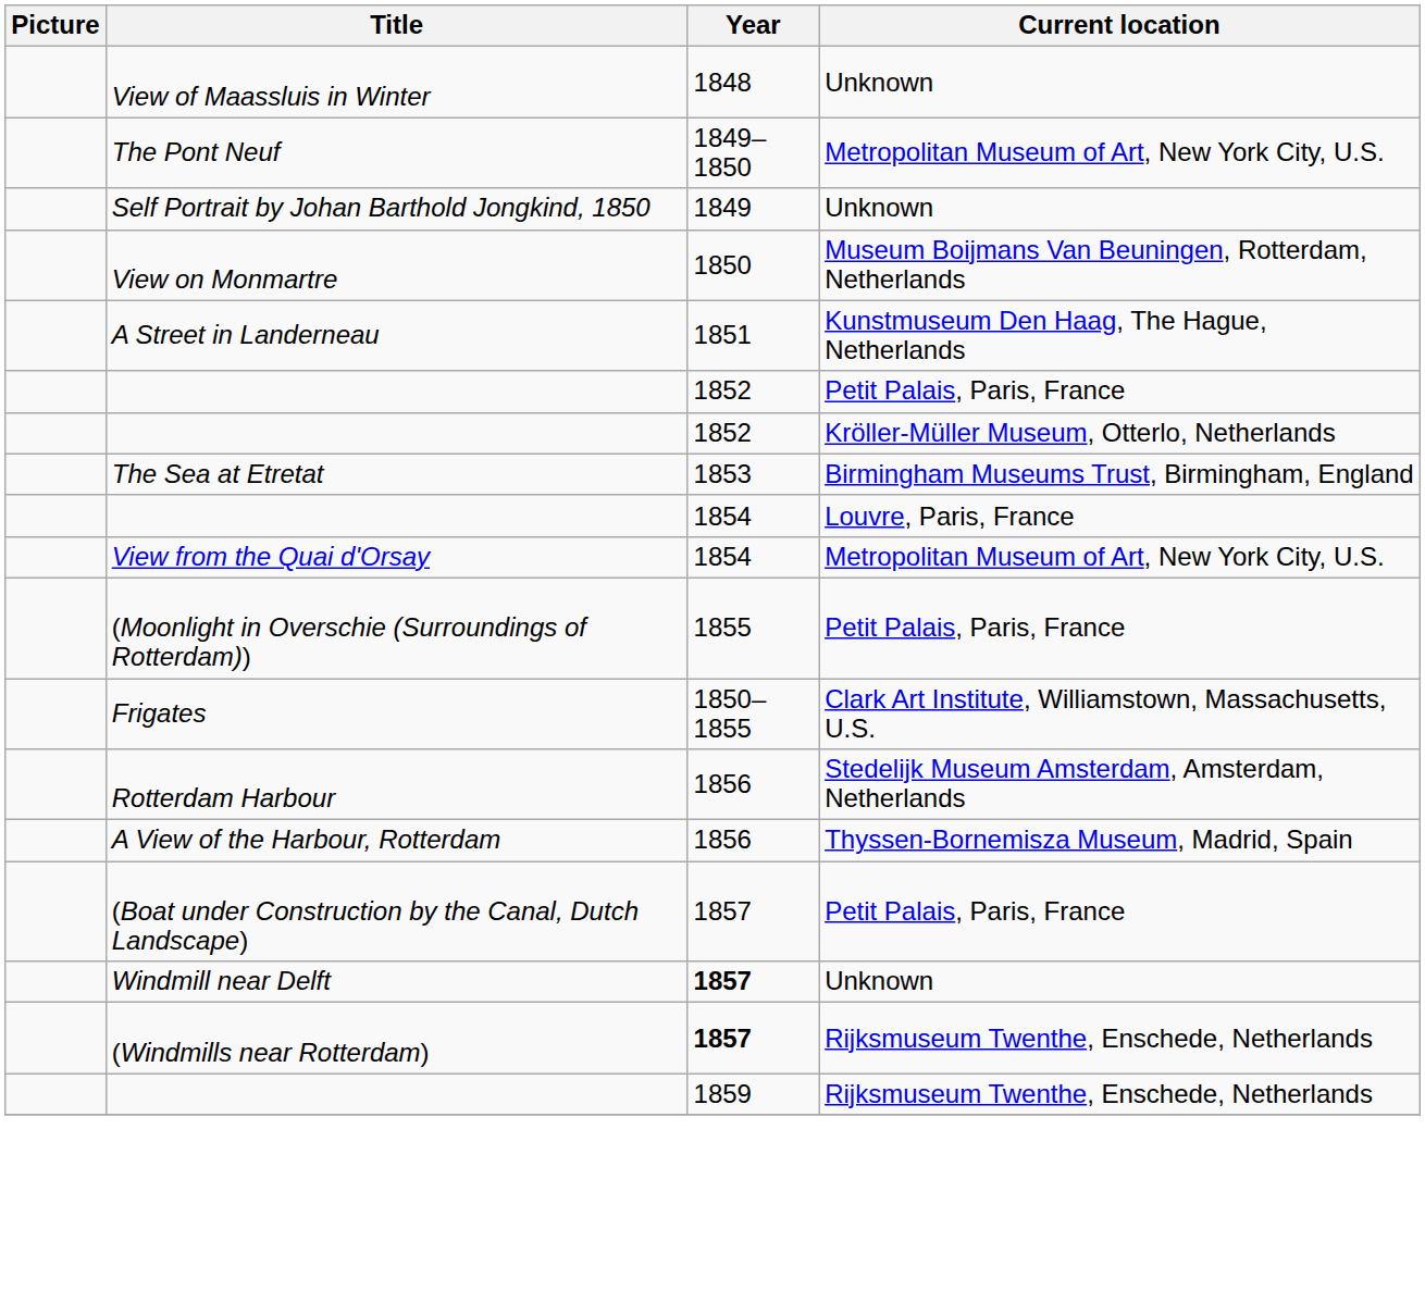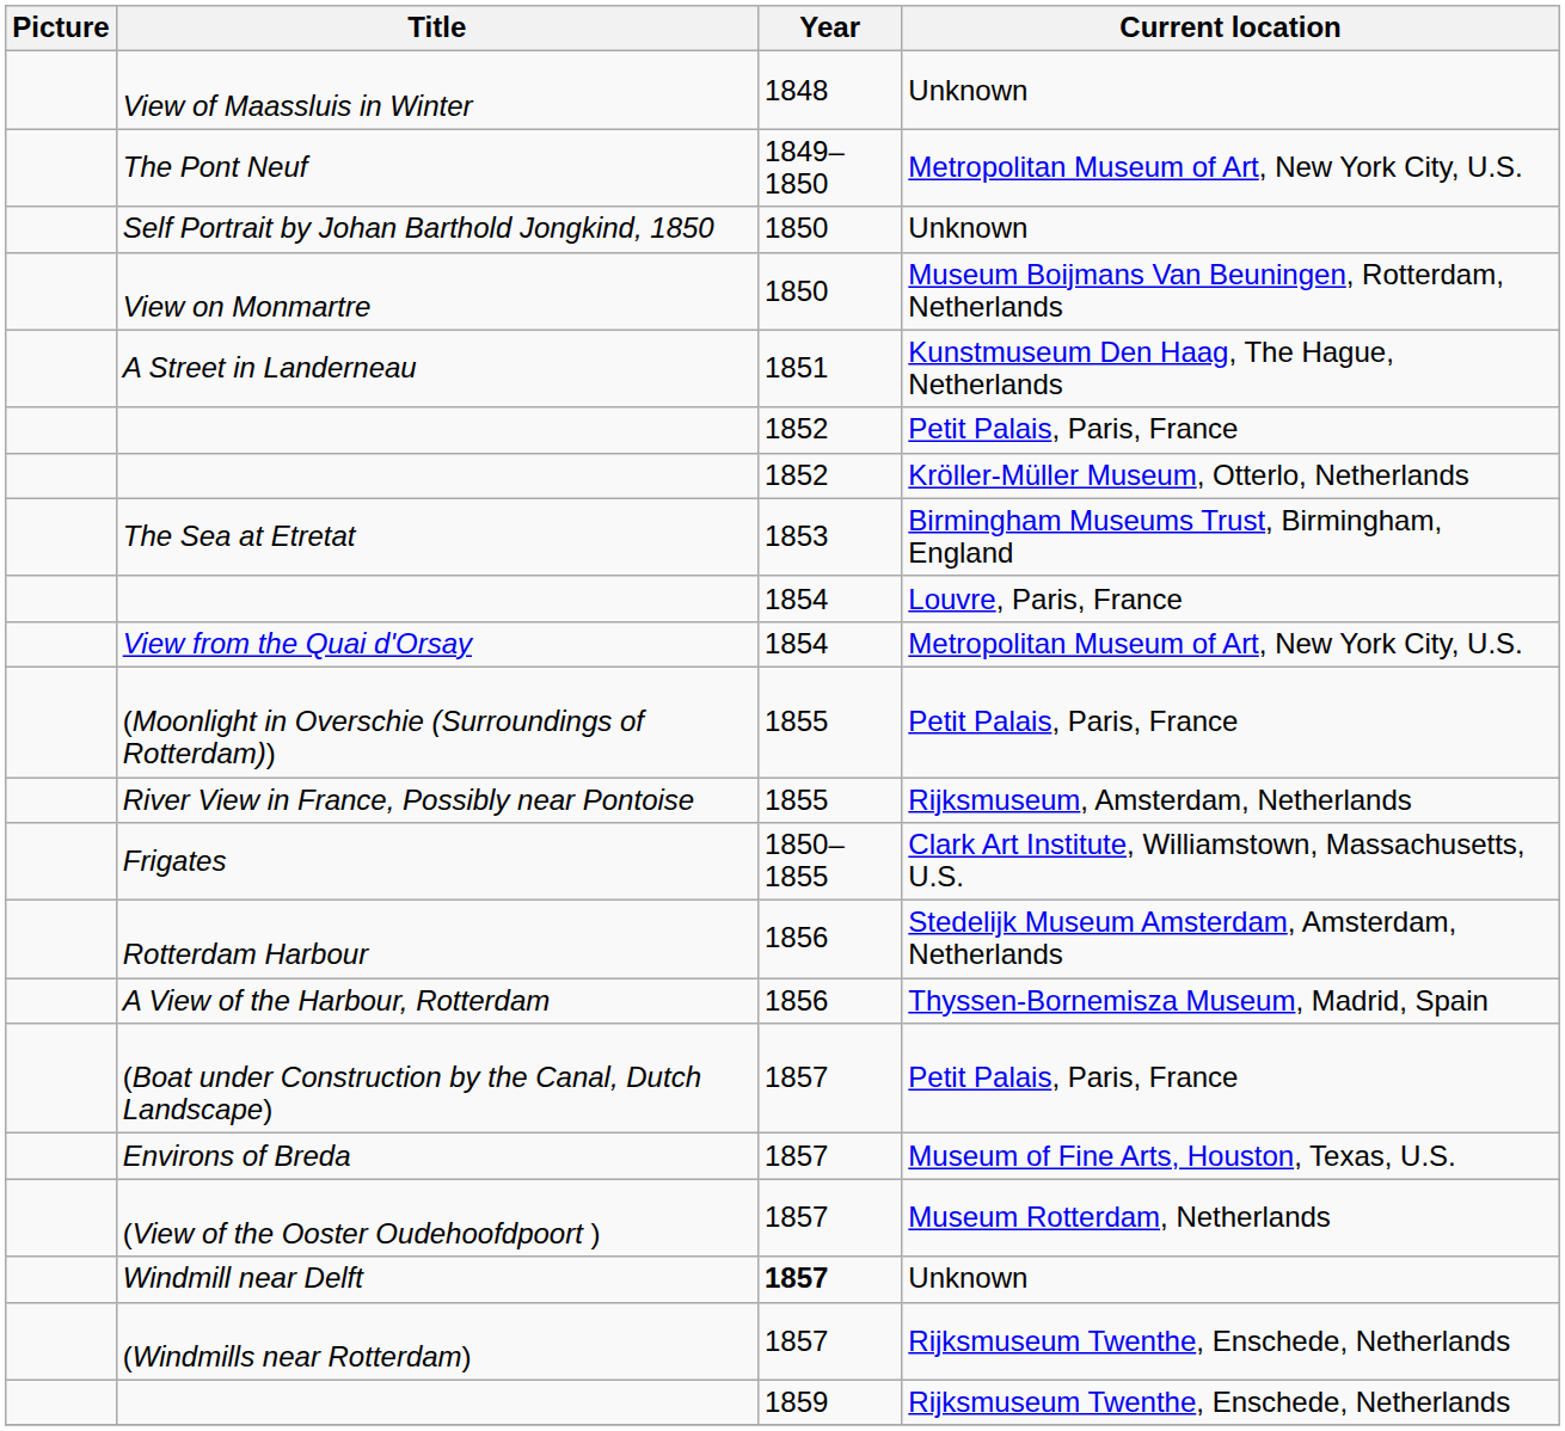Self Portrait by Johan Barthold Jongkind, 1850 | Year: 1849 -> 1850
+ row: River View in France, Possibly near Pontoise | 1855 | Rijksmuseum, Amsterdam, Netherlands
+ row: Environs of Breda | 1857 | Museum of Fine Arts, Houston, Texas, U.S.
+ row: (View of the Ooster Oudehoofdpoort ) | 1857 | Museum Rotterdam, Netherlands
(Windmills near Rotterdam) | Year: bold -> normal
